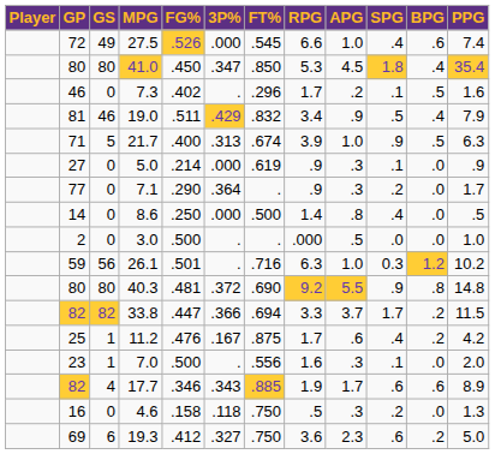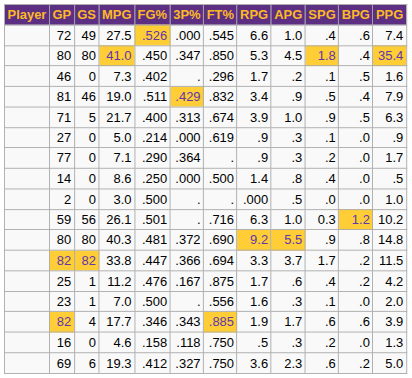17.7 | PPG: 8.9 -> 3.9
